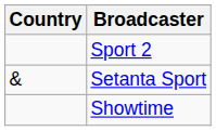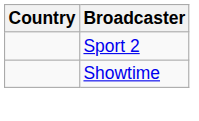- row: & | Setanta Sport
